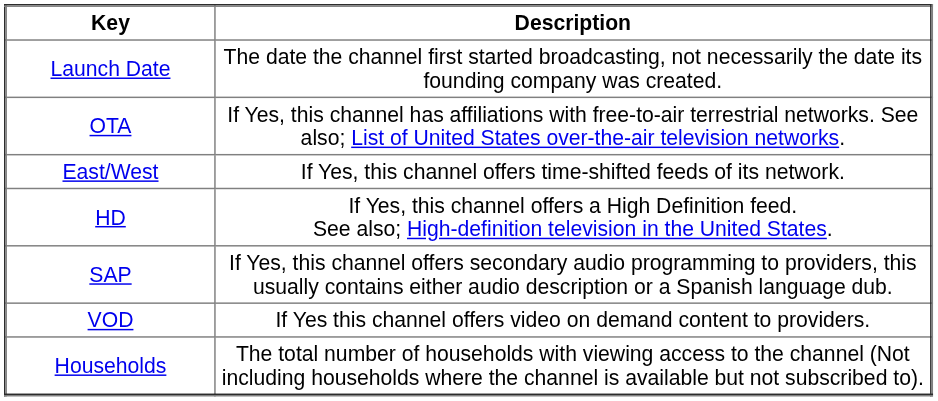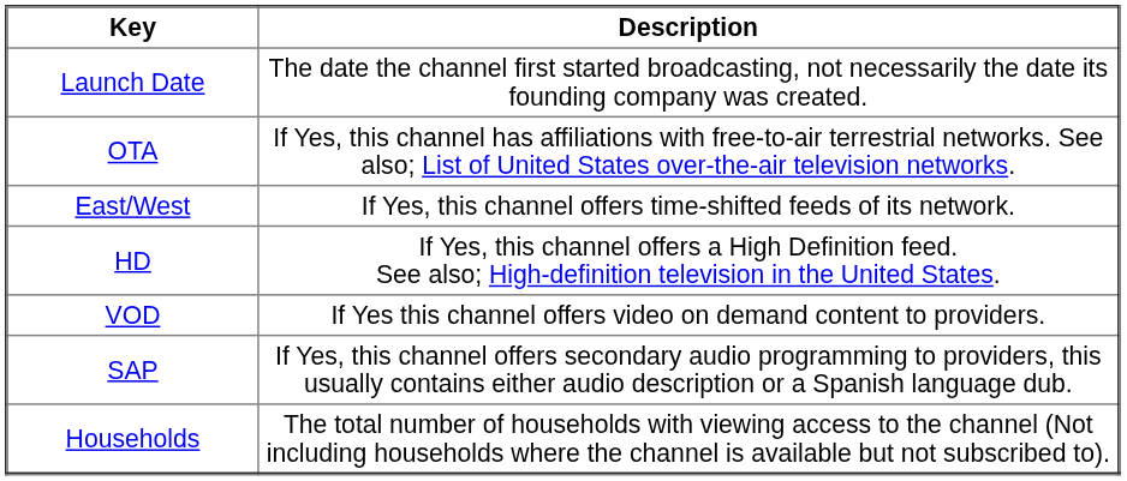rows swapped: VOD <-> SAP
